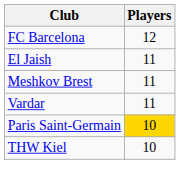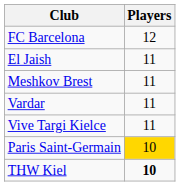+ row: Vive Targi Kielce | 11
THW Kiel | Players: normal -> bold
